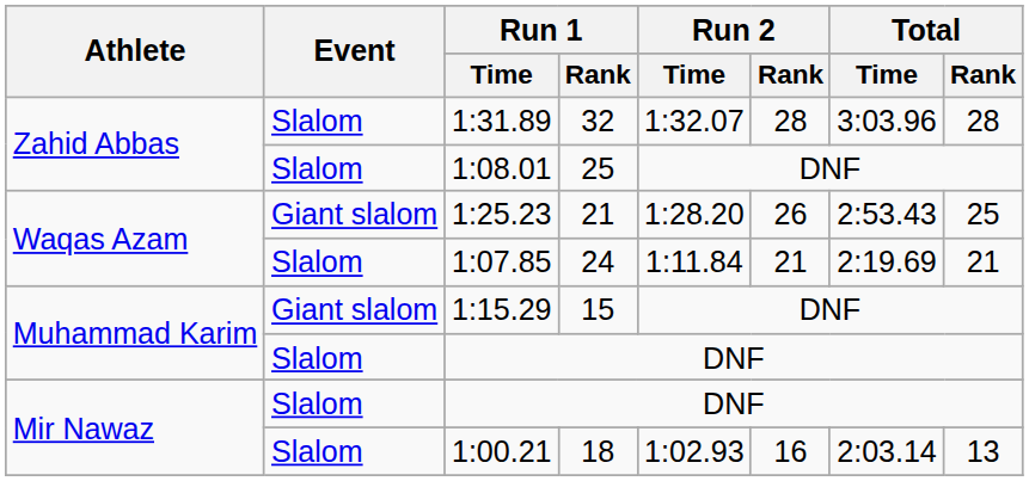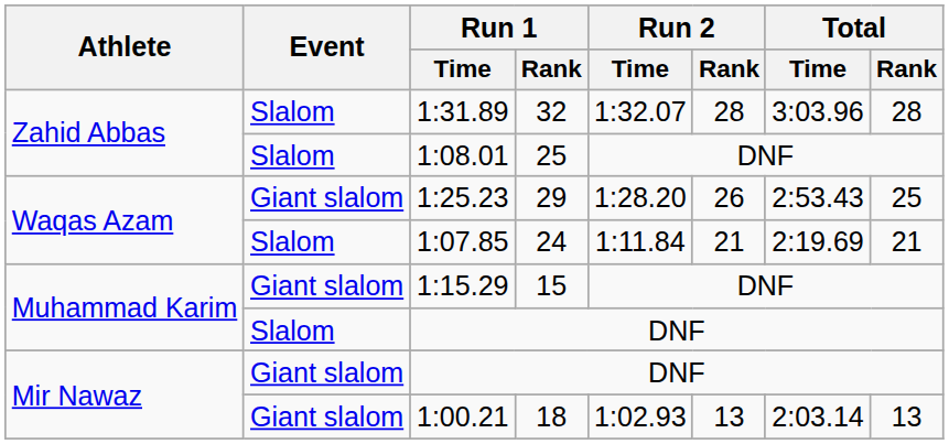1:25.23 | Run 1 / Rank: 21 -> 29
Mir Nawaz / DNF | Event: Slalom -> Giant slalom
1:00.21 | Event: Slalom -> Giant slalom
1:00.21 | Run 2 / Rank: 16 -> 13
